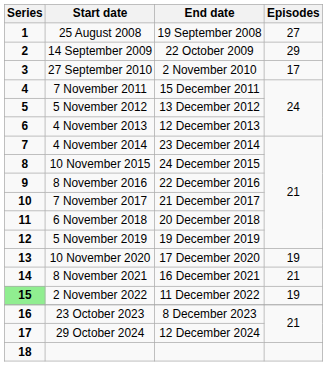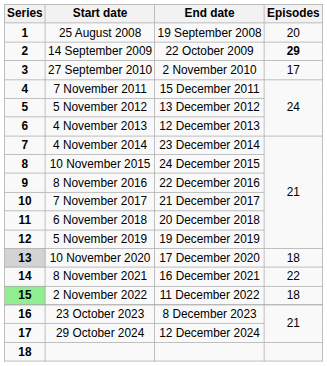25 August 2008 | Episodes: 27 -> 20
14 September 2009 | Episodes: normal -> bold
10 November 2020 | Series: no background -> lightgrey background
10 November 2020 | Episodes: 19 -> 18
8 November 2021 | Episodes: 21 -> 22
2 November 2022 | Episodes: 19 -> 18
